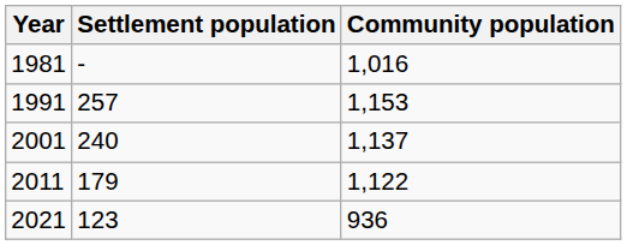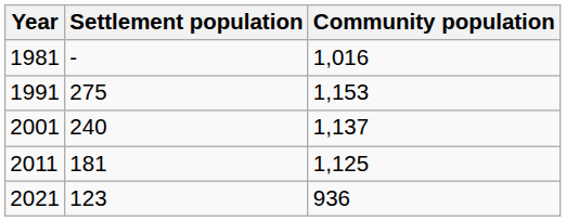1991 | Settlement population: 257 -> 275
2011 | Settlement population: 179 -> 181
2011 | Community population: 1,122 -> 1,125
